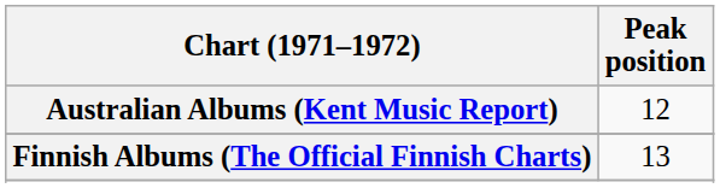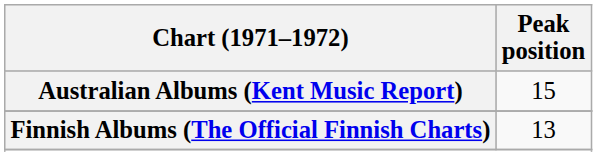Australian Albums (Kent Music Report) | Peak position: 12 -> 15
